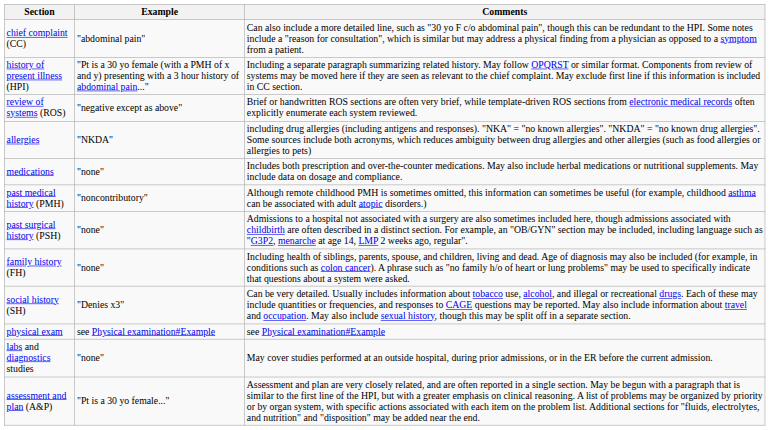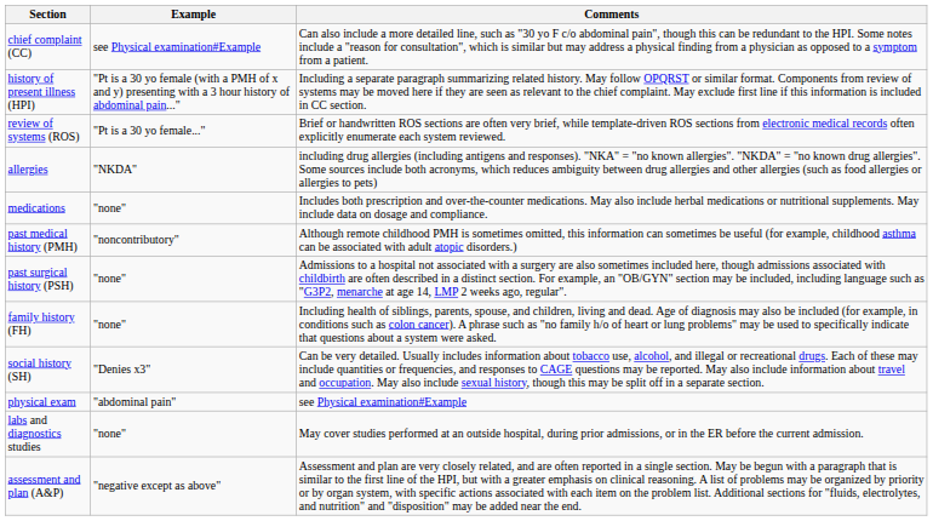chief complaint (CC) | Example: "abdominal pain" -> see Physical examination#Example
review of systems (ROS) | Example: "negative except as above" -> "Pt is a 30 yo female..."
physical exam | Example: see Physical examination#Example -> "abdominal pain"
assessment and plan (A&P) | Example: "Pt is a 30 yo female..." -> "negative except as above"
